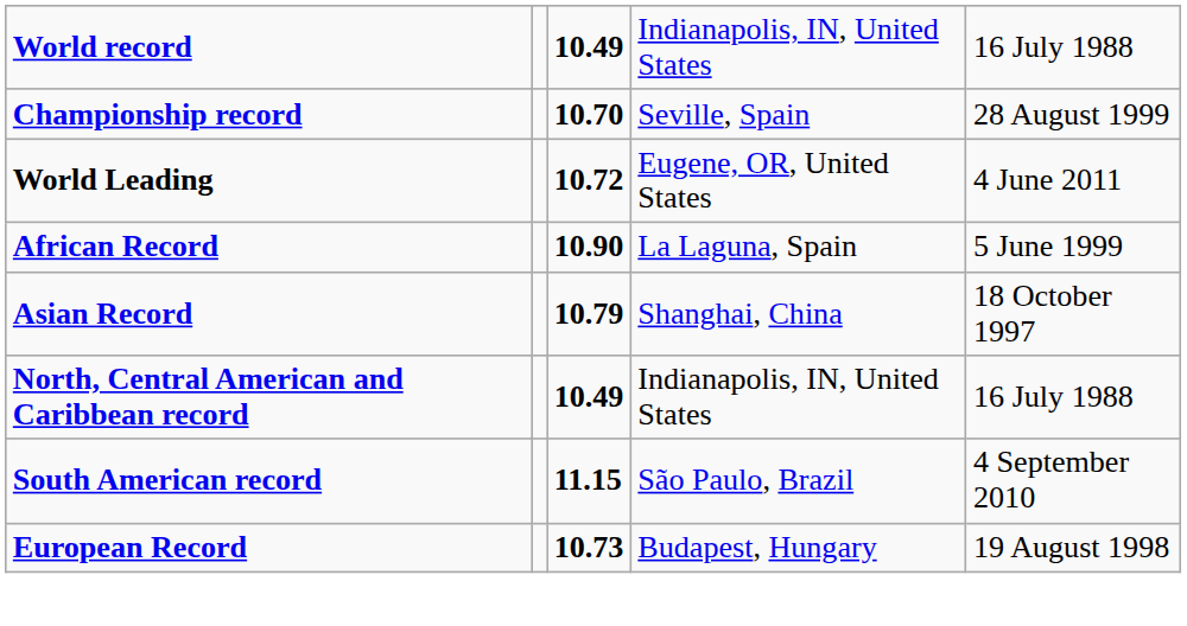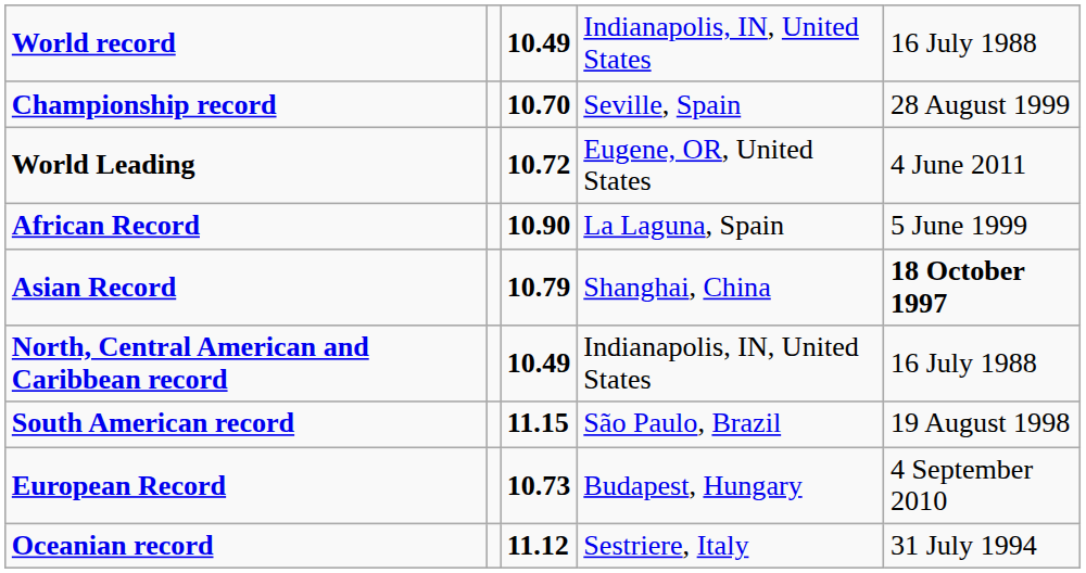Asian Record | column 5: normal -> bold
South American record | column 5: 4 September 2010 -> 19 August 1998
European Record | column 5: 19 August 1998 -> 4 September 2010
+ row: Oceanian record | 11.12 | Sestriere, Italy | 31 July 1994
